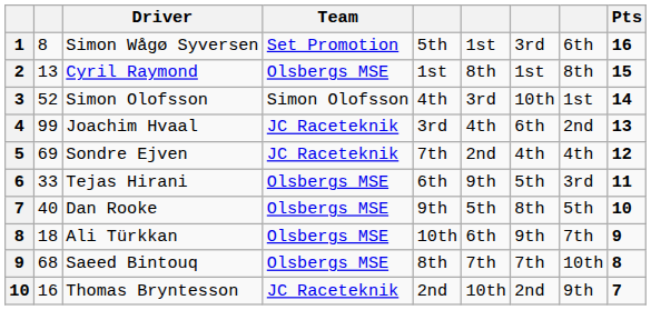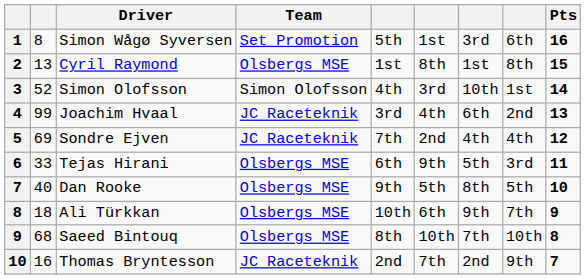Saeed Bintouq | column 6: 7th -> 10th
Thomas Bryntesson | column 6: 10th -> 7th
